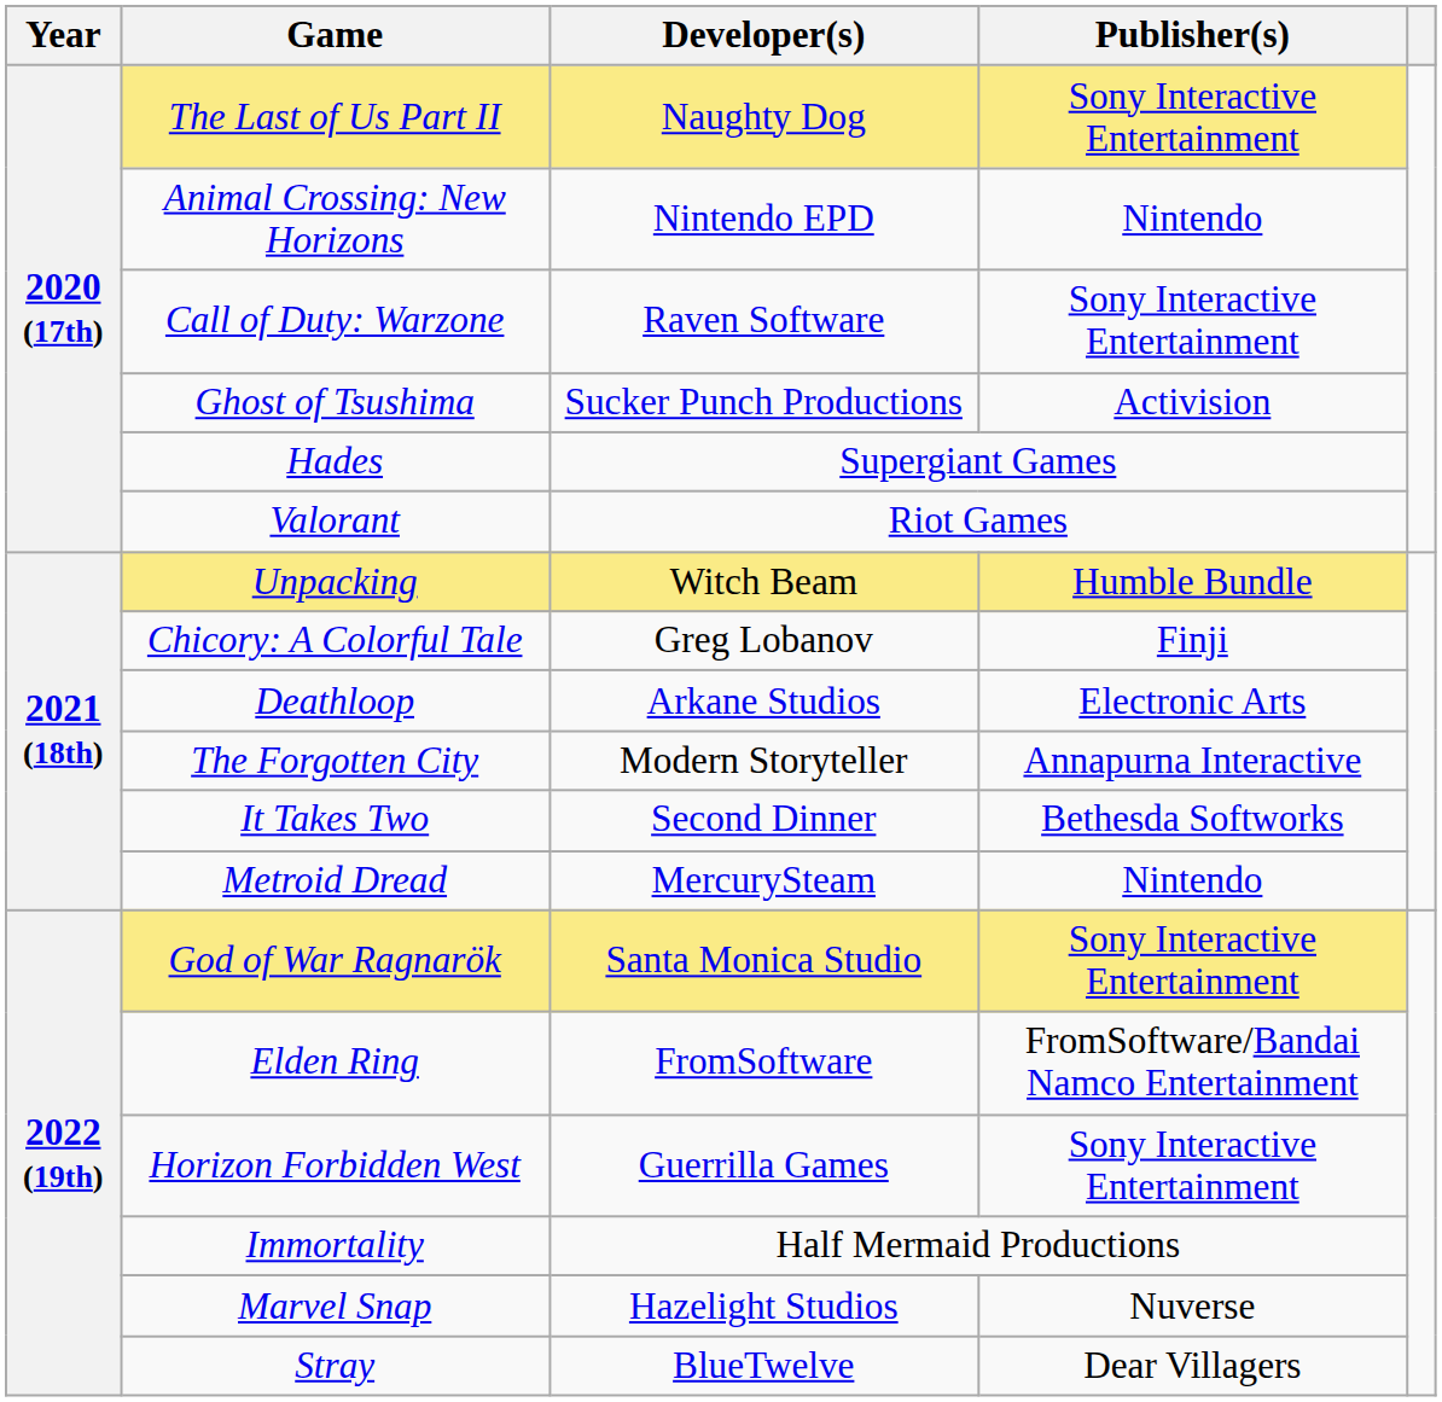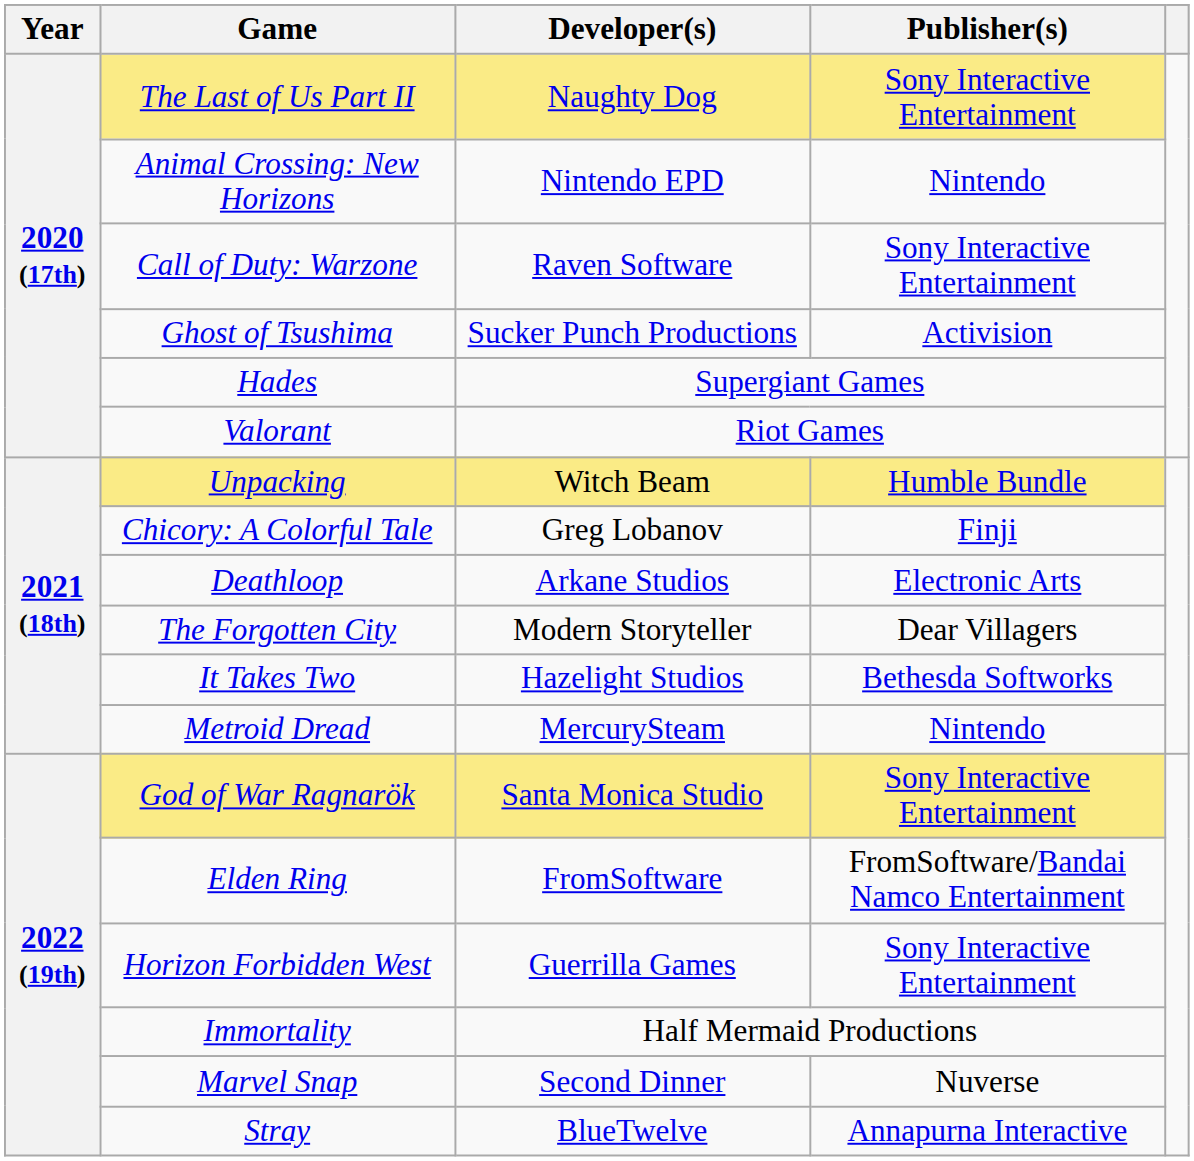The Forgotten City | Publisher(s): Annapurna Interactive -> Dear Villagers
It Takes Two | Developer(s): Second Dinner -> Hazelight Studios
Marvel Snap | Developer(s): Hazelight Studios -> Second Dinner
Stray | Publisher(s): Dear Villagers -> Annapurna Interactive
